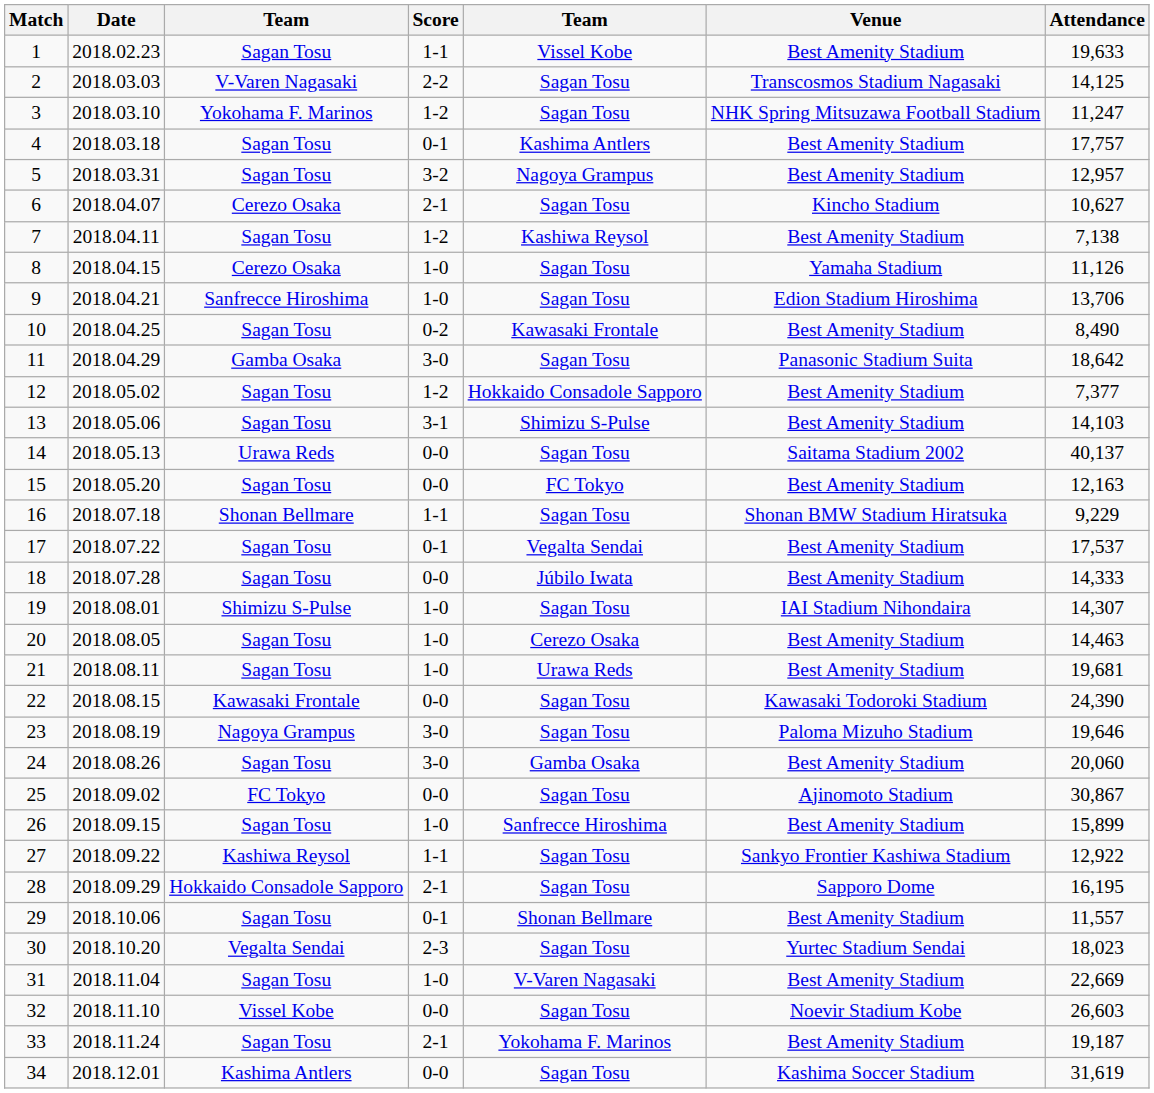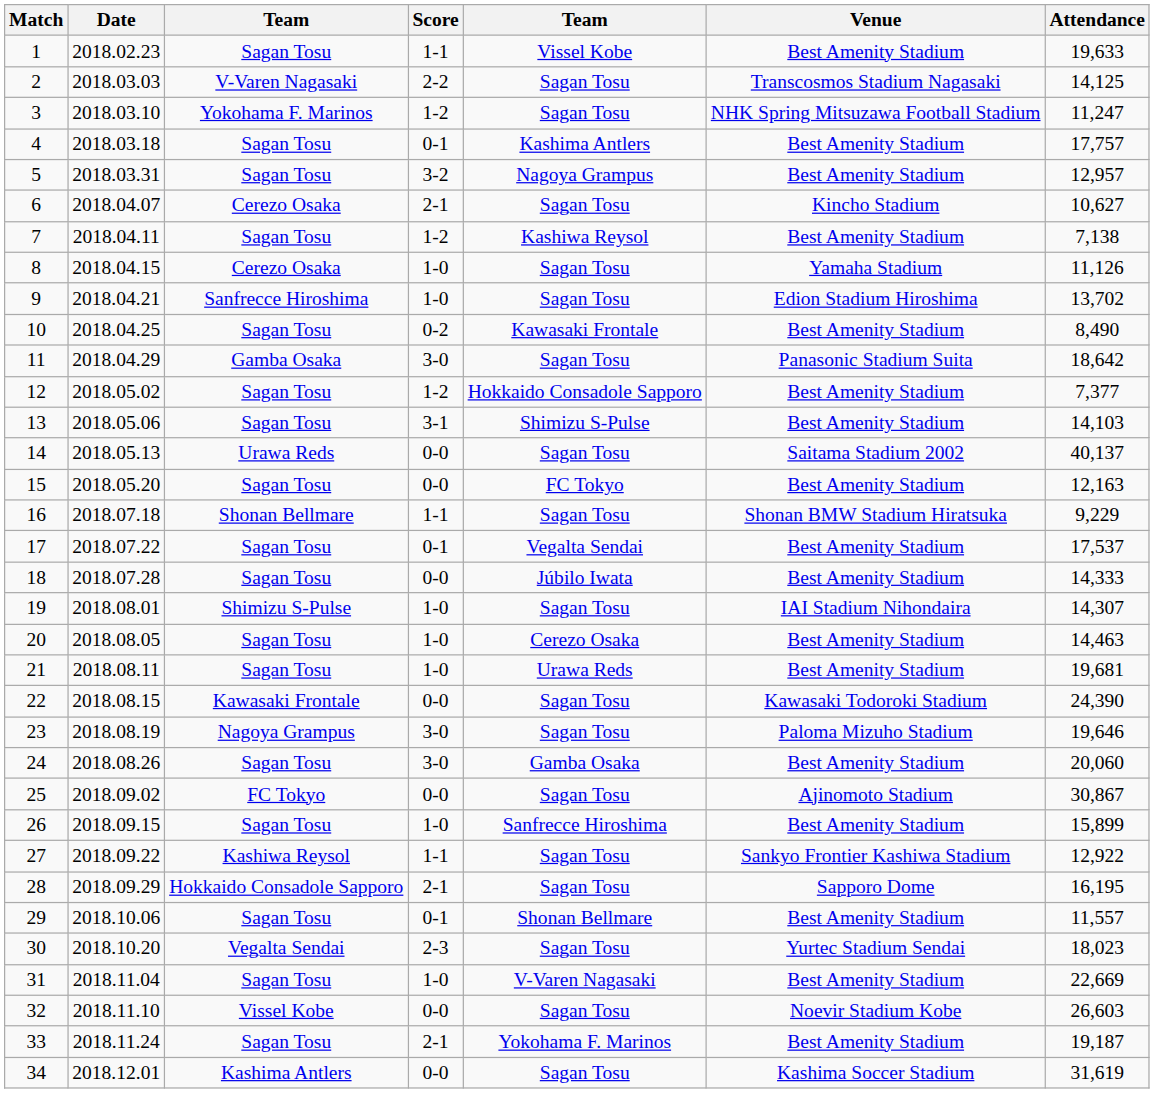9 | Attendance: 13,706 -> 13,702
